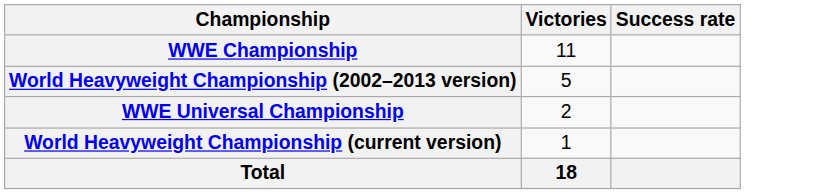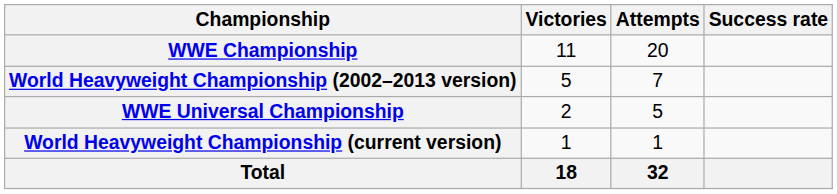+ column: Attempts | 20 | 7 | 5 | 1 | 32
